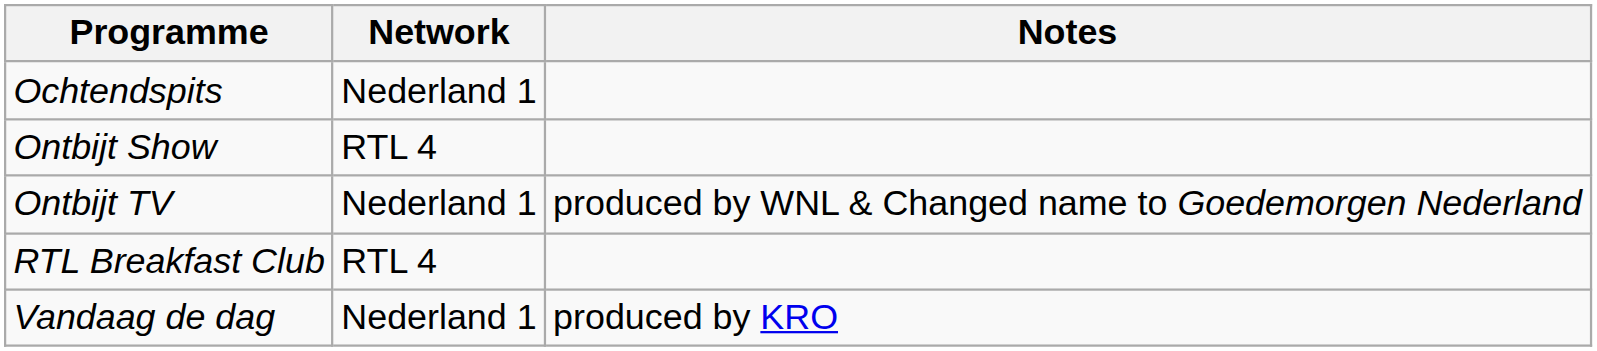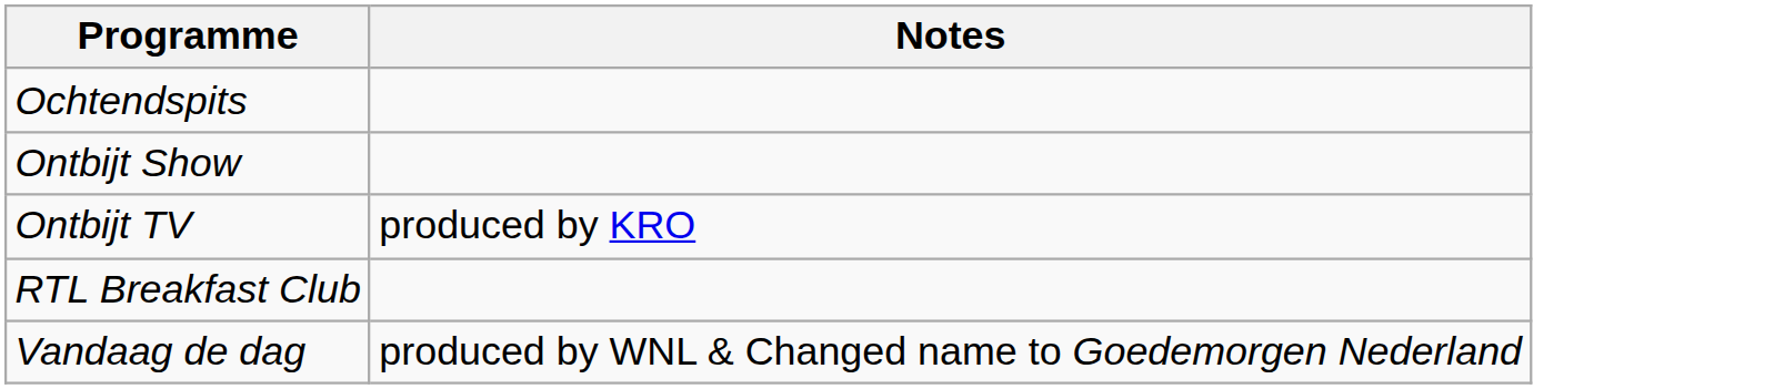- column: Network | Nederland 1 | RTL 4 | Nederland 1 | RTL 4 | Nederland 1
Ontbijt TV | Notes: produced by WNL & Changed name to Goedemorgen Nederland -> produced by KRO
Vandaag de dag | Notes: produced by KRO -> produced by WNL & Changed name to Goedemorgen Nederland
